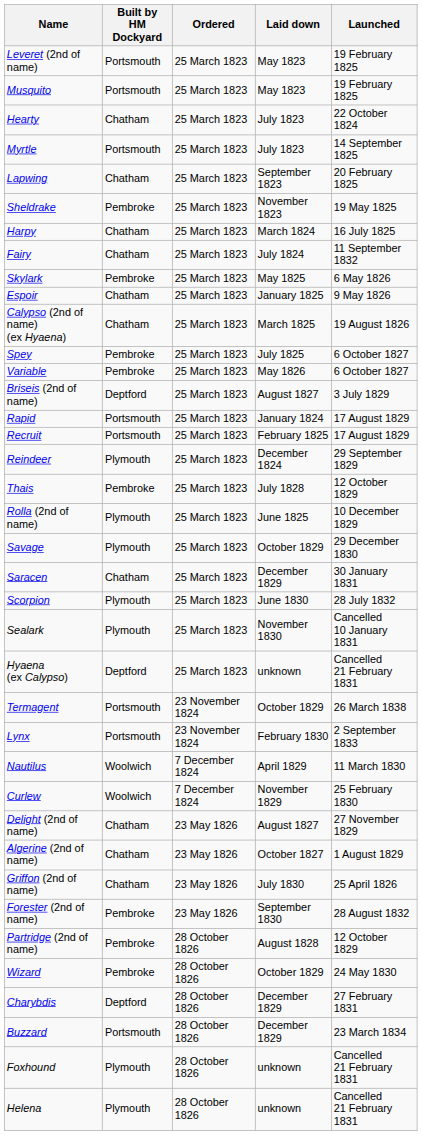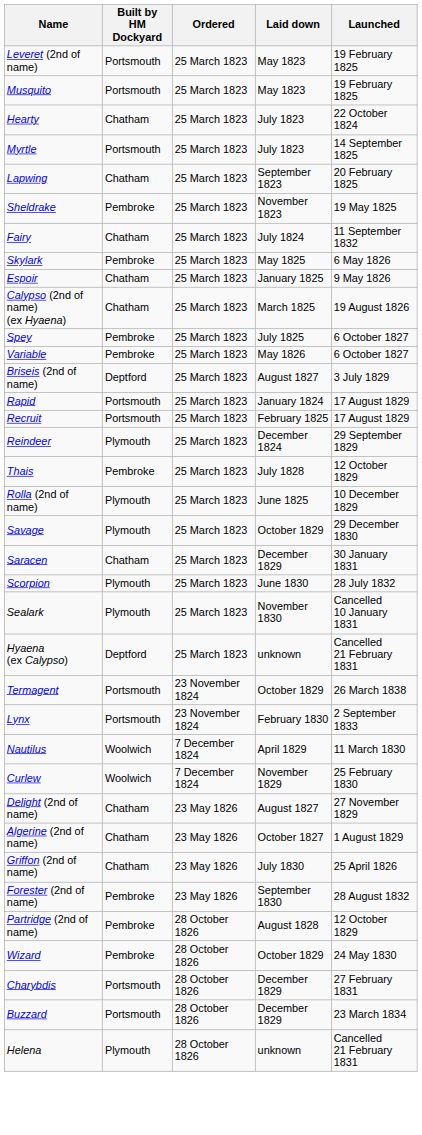- row: Harpy | Chatham | 25 March 1823 | March 1824 | 16 July 1825
Charybdis | Built by HM Dockyard: Deptford -> Portsmouth
- row: Foxhound | Plymouth | 28 October 1826 | unknown | Cancelled 21 February 1831
